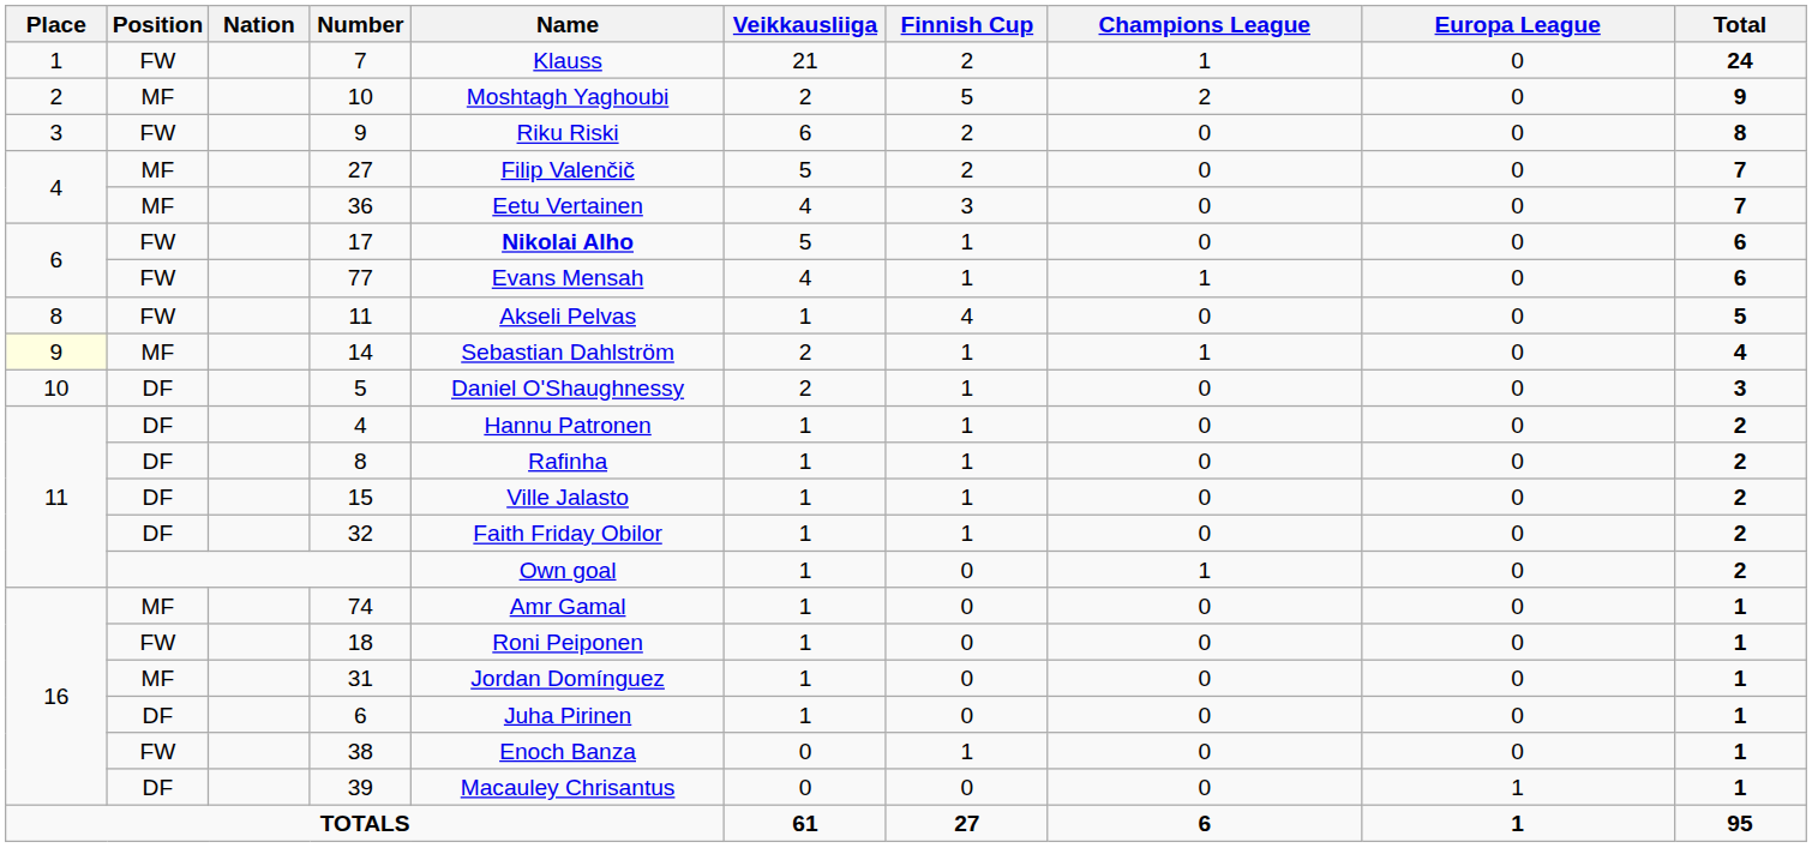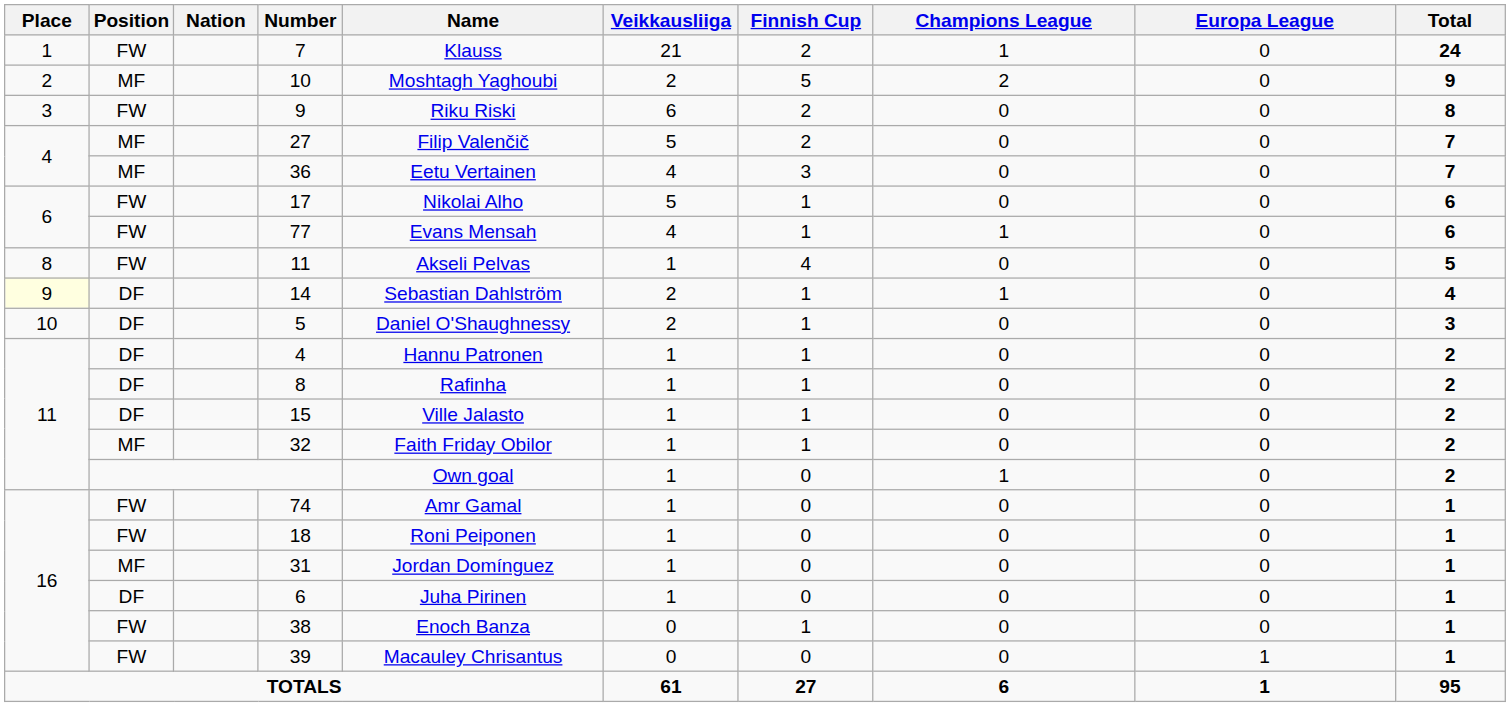17 | Name: bold -> normal
14 | Position: MF -> DF
32 | Position: DF -> MF
74 | Position: MF -> FW
39 | Position: DF -> FW
